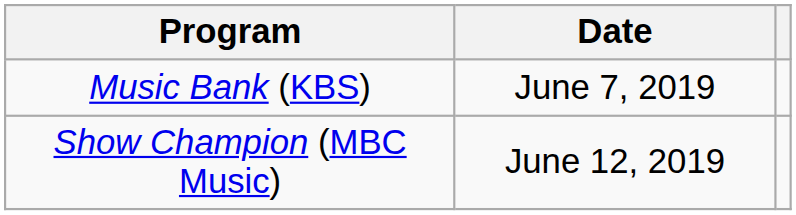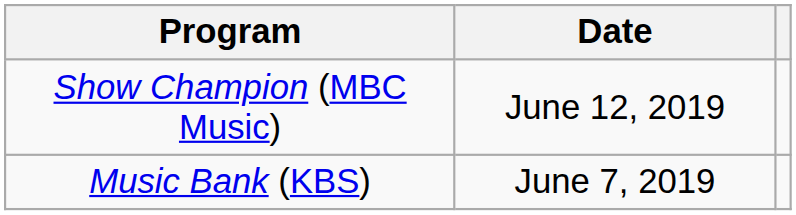rows swapped: Music Bank (KBS) <-> Show Champion (MBC Music)
